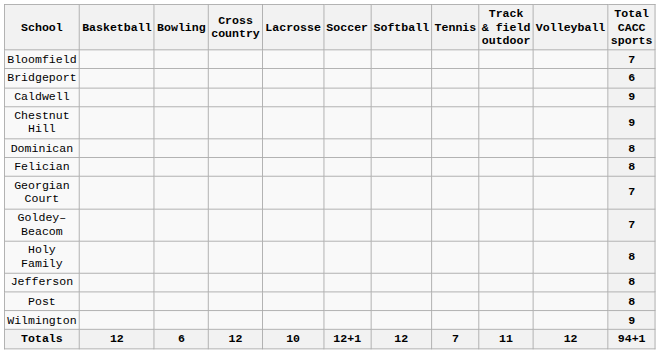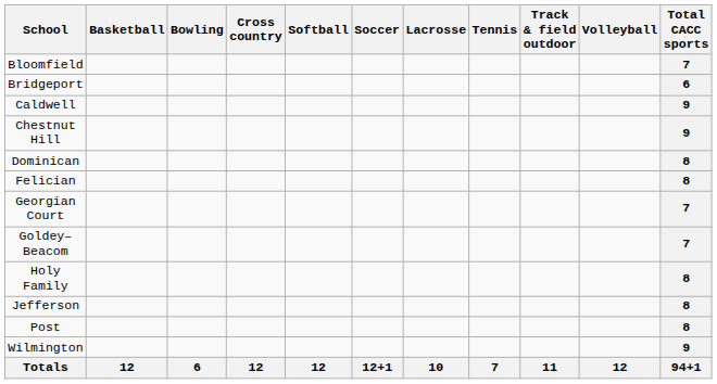columns swapped: Lacrosse <-> Softball
